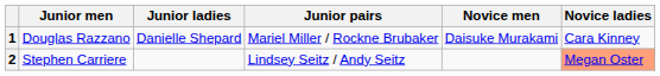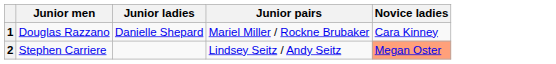- column: Novice men | Daisuke Murakami
